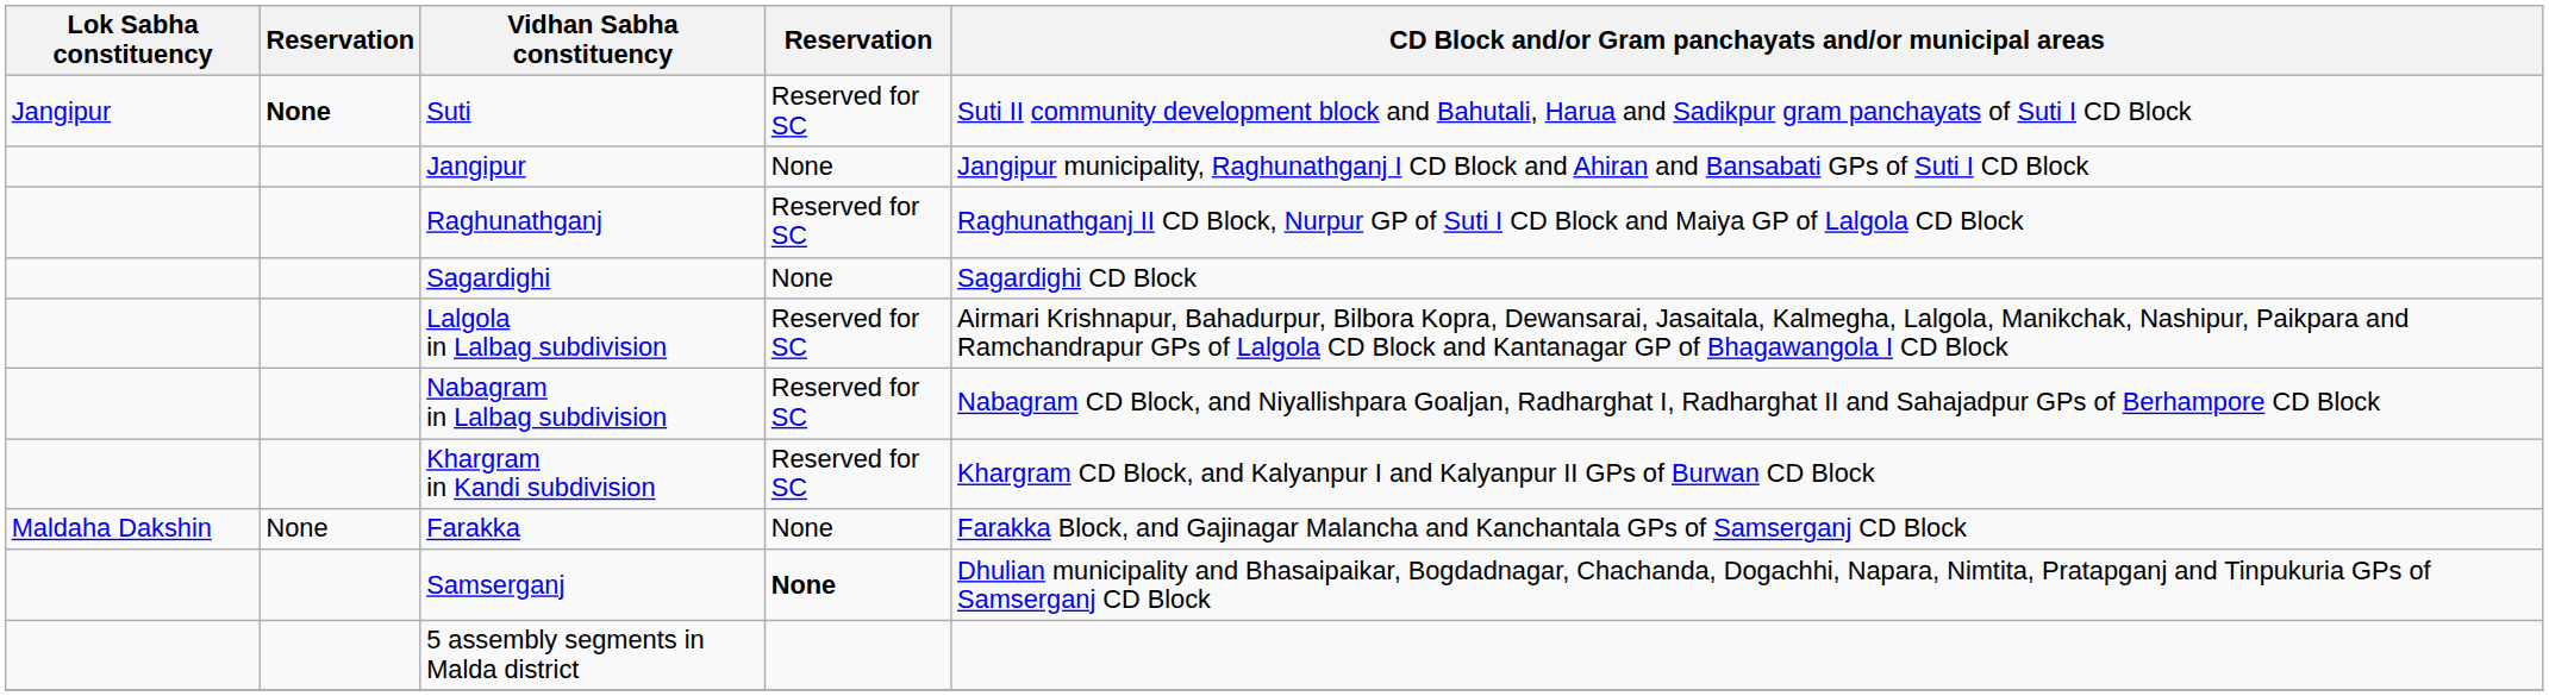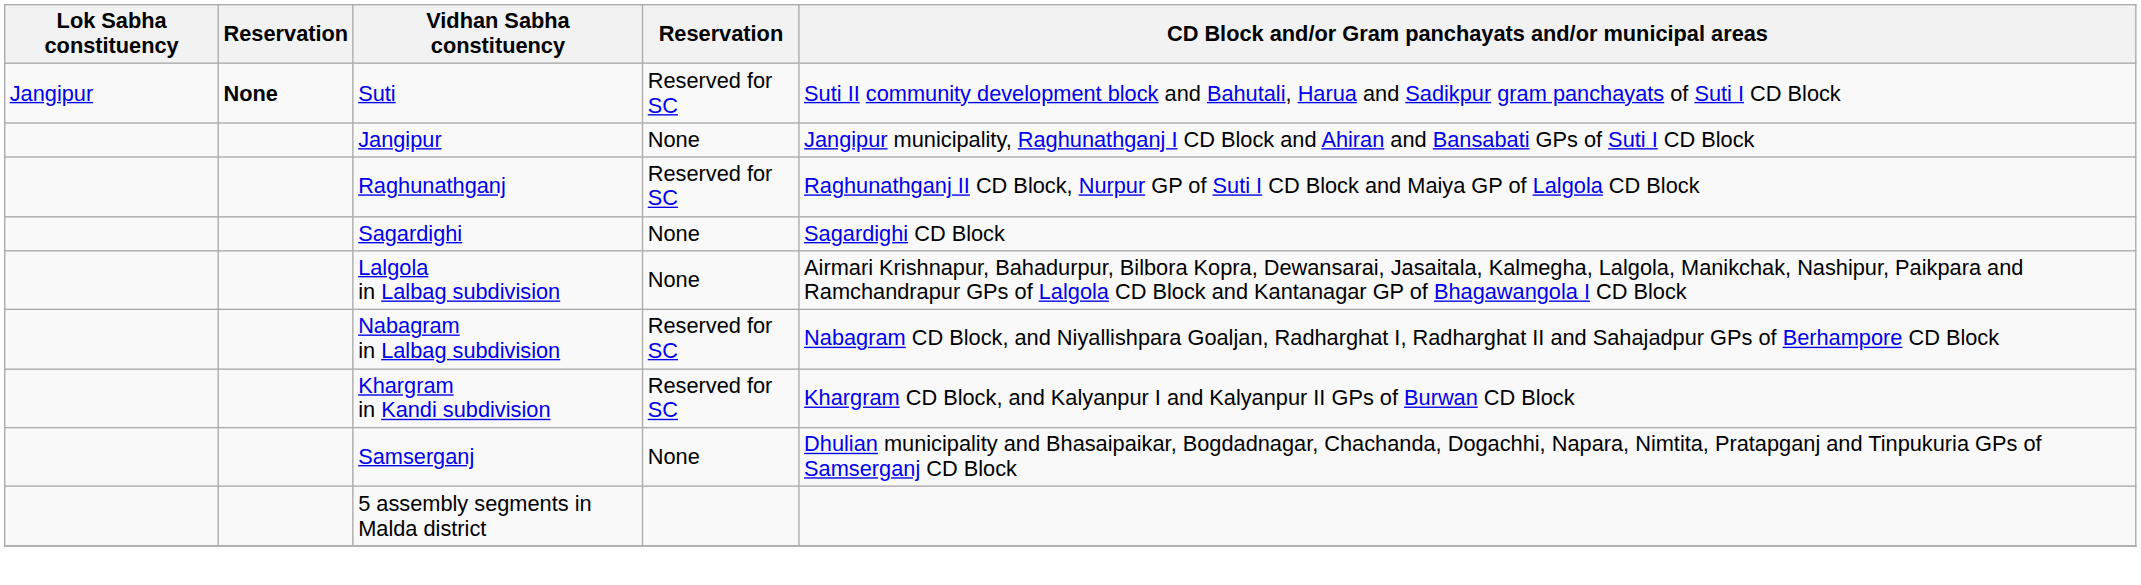Lalgola in Lalbag subdivision | column 4: Reserved for SC -> None
- row: Maldaha Dakshin | None | Farakka | None | Farakka Block, and Gajinagar Malancha and Kanchantala GPs of Samserganj CD Block
Samserganj | column 4: bold -> normal
